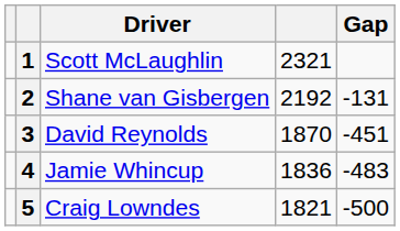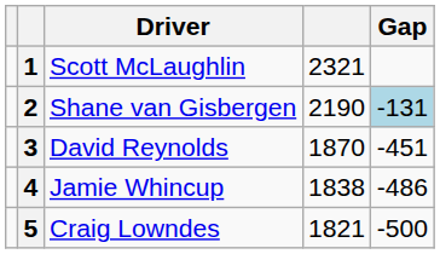2 | column 4: 2192 -> 2190
2 | Gap: no background -> lightblue background
4 | column 4: 1836 -> 1838
4 | Gap: -483 -> -486
